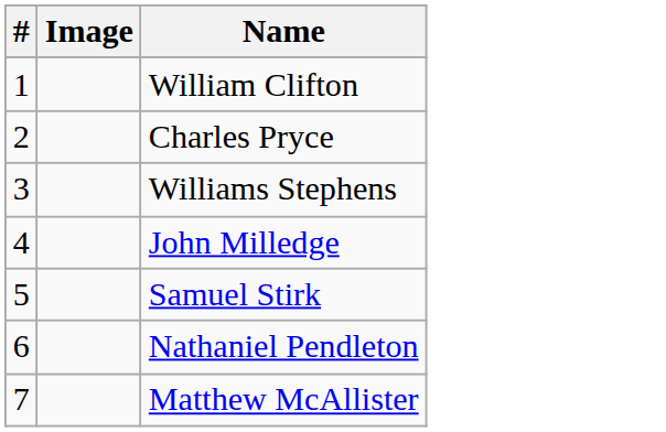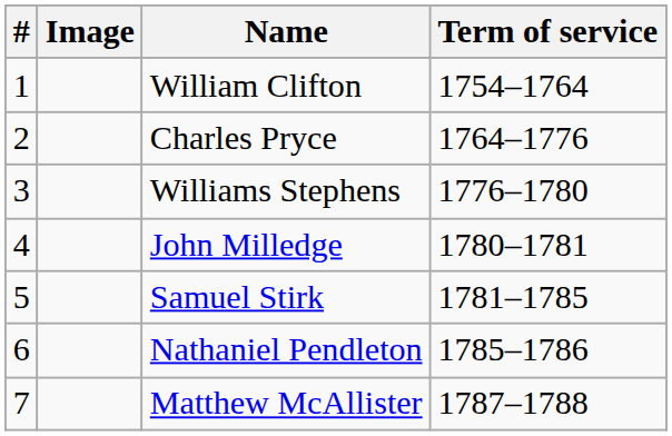+ column: Term of service | 1754–1764 | 1764–1776 | 1776–1780 | 1780–1781 | 1781–1785 | 1785–1786 | 1787–1788
